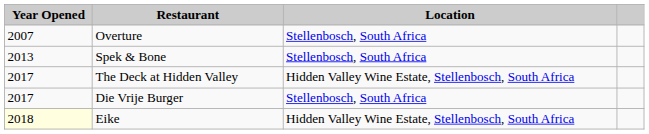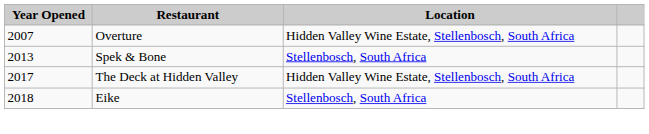Overture | Location: Stellenbosch, South Africa -> Hidden Valley Wine Estate, Stellenbosch, South Africa
- row: 2017 | Die Vrije Burger | Stellenbosch, South Africa
Eike | Year Opened: lightyellow background -> no background
Eike | Location: Hidden Valley Wine Estate, Stellenbosch, South Africa -> Stellenbosch, South Africa
